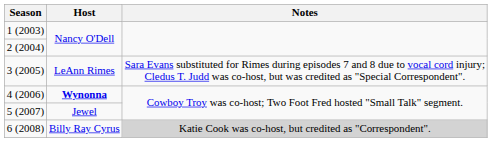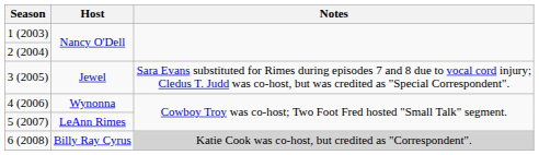3 (2005) | Host: LeAnn Rimes -> Jewel
4 (2006) | Host: bold -> normal
5 (2007) | Host: Jewel -> LeAnn Rimes
